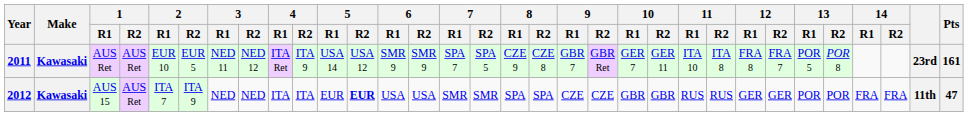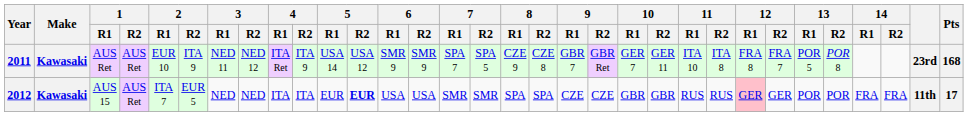2011 | 2 / R2: EUR 5 -> ITA 9
2011 | Pts: 161 -> 168
2012 | 2 / R2: ITA 9 -> EUR 5
2012 | 12 / R1: no background -> pink background
2012 | Pts: 47 -> 17
